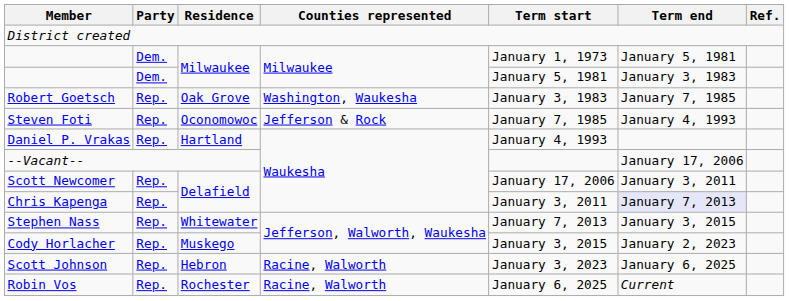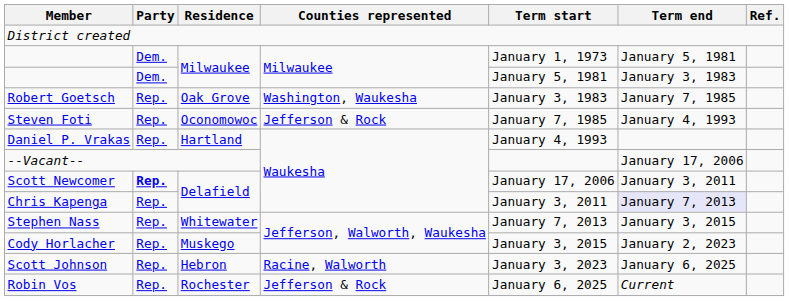Scott Newcomer | Party: normal -> bold
Robin Vos | Counties represented: Racine, Walworth -> Jefferson & Rock
